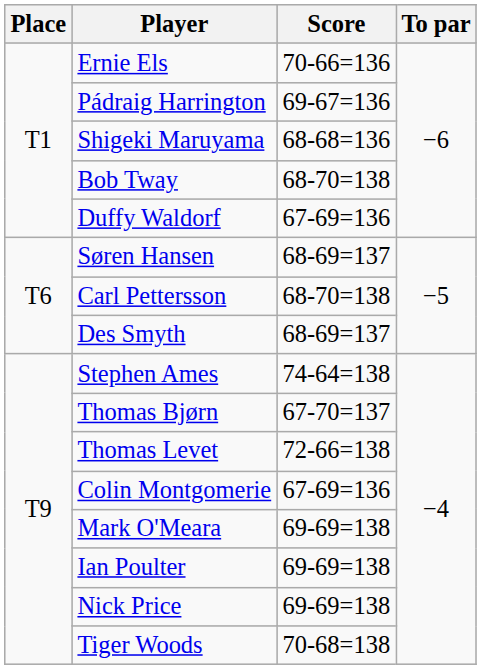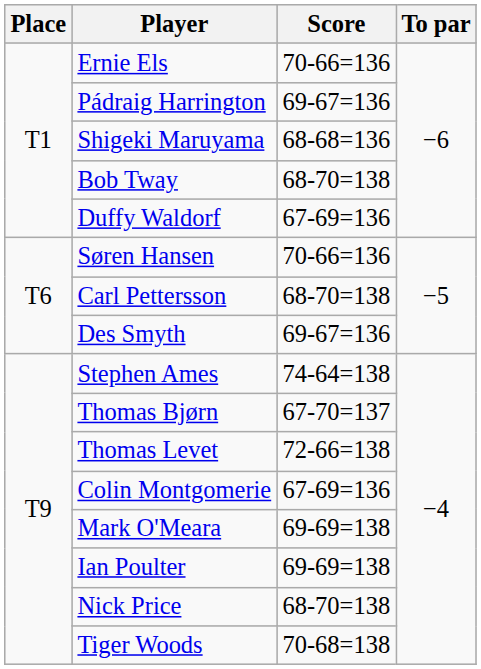Søren Hansen | Score: 68-69=137 -> 70-66=136
Des Smyth | Score: 68-69=137 -> 69-67=136
Nick Price | Score: 69-69=138 -> 68-70=138
